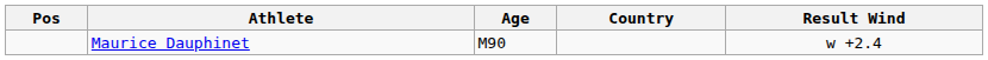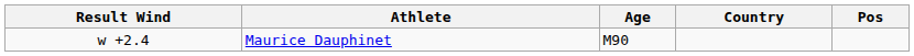columns swapped: Pos <-> Result Wind
